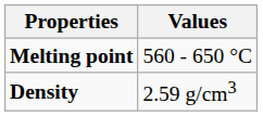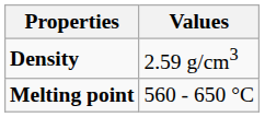rows swapped: Density <-> Melting point
